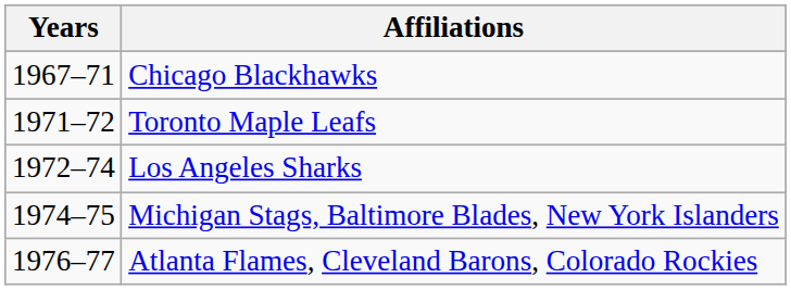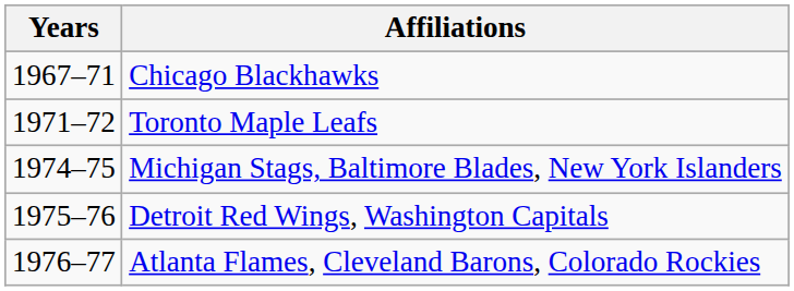- row: 1972–74 | Los Angeles Sharks
+ row: 1975–76 | Detroit Red Wings, Washington Capitals
